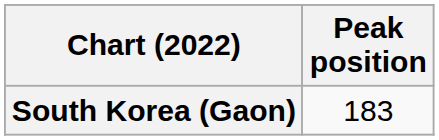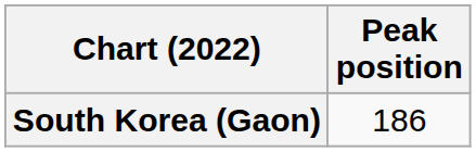South Korea (Gaon) | Peak position: 183 -> 186
